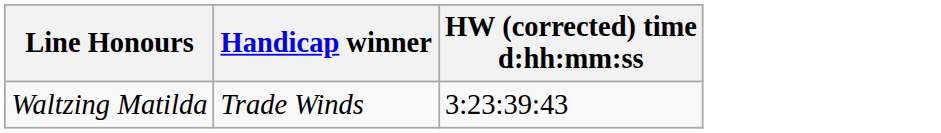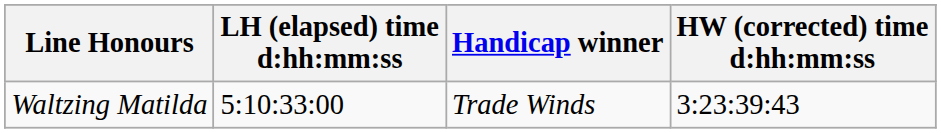+ column: LH (elapsed) time d:hh:mm:ss | 5:10:33:00
